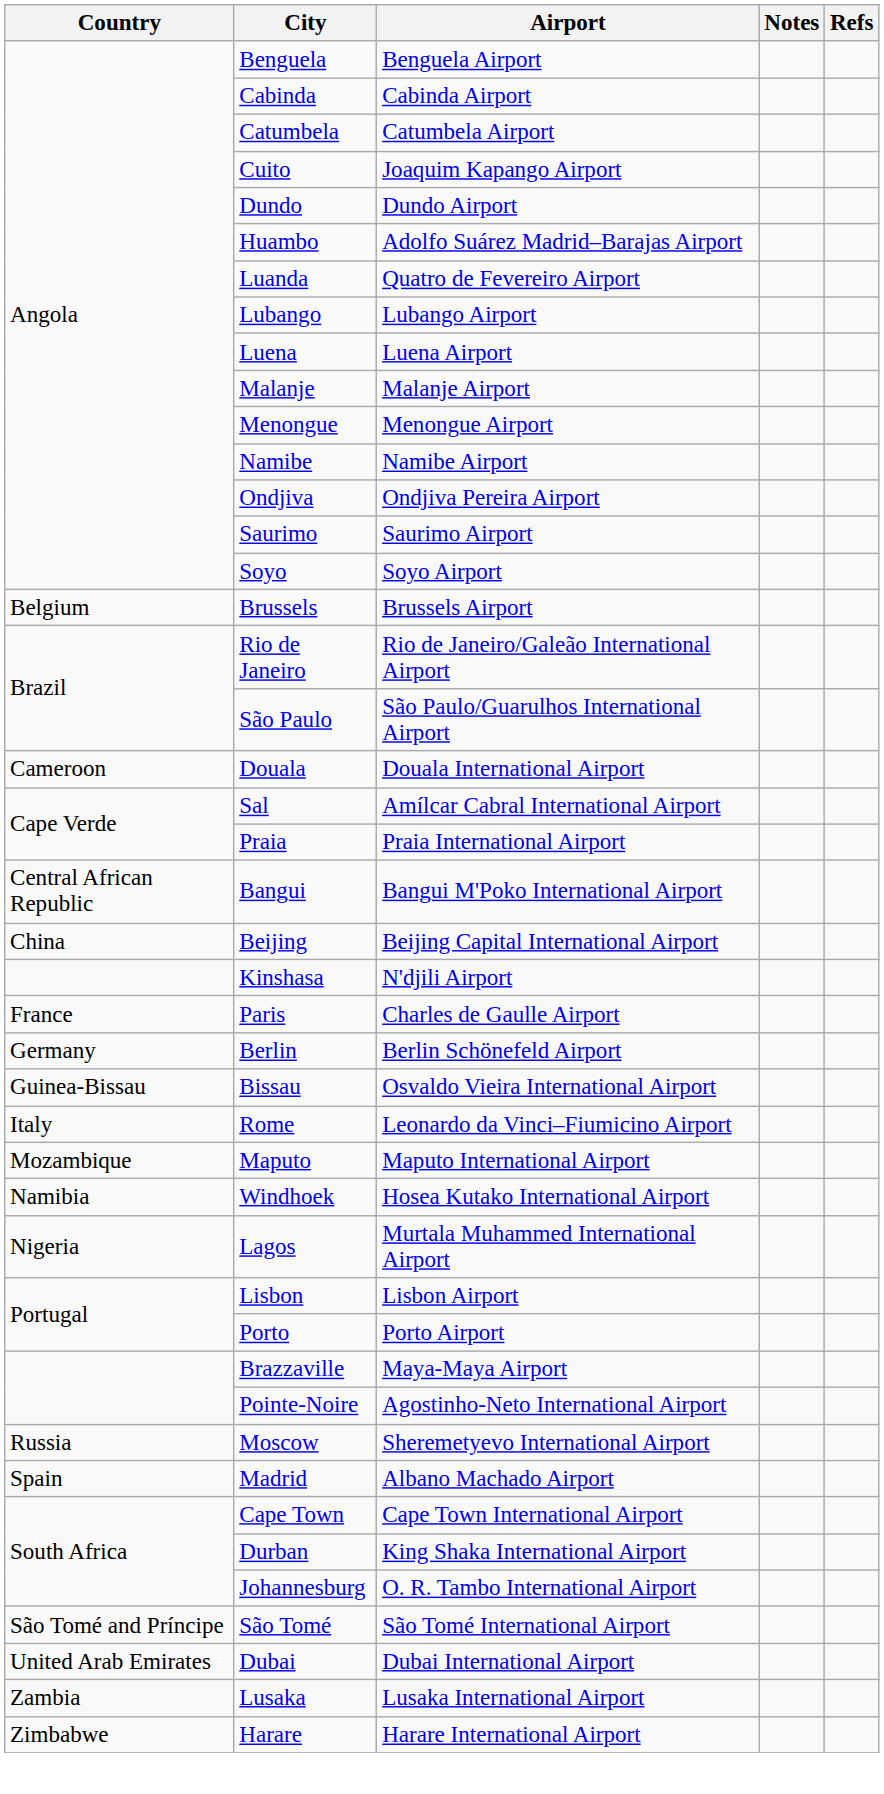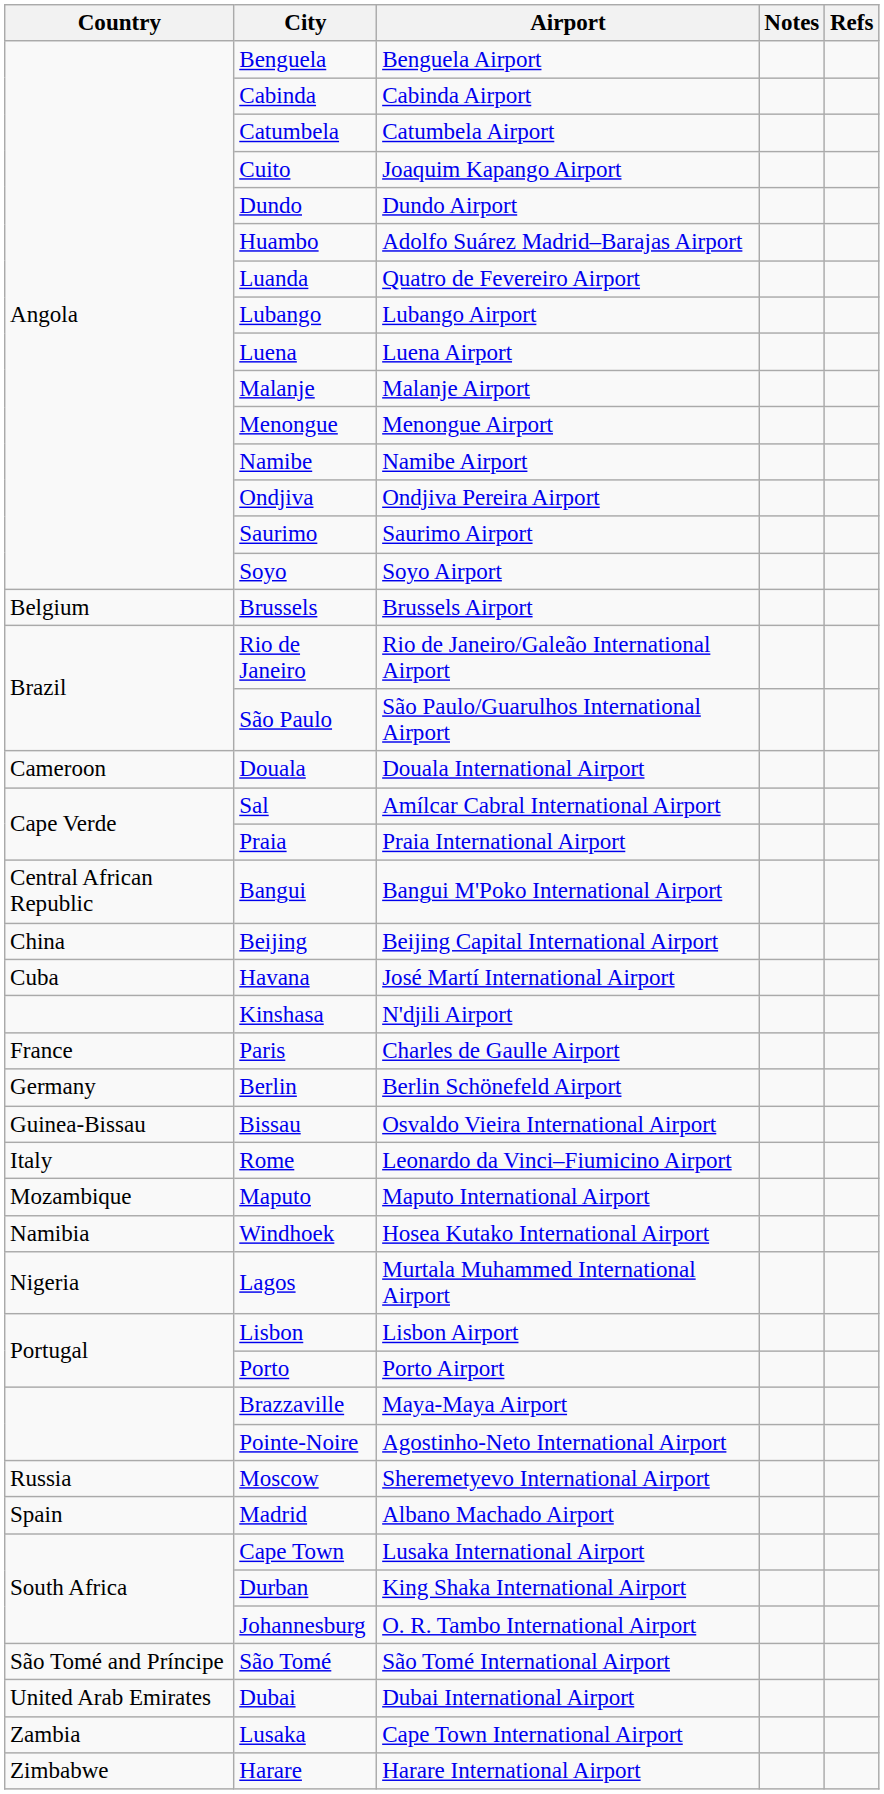+ row: Cuba | Havana | José Martí International Airport
Cape Town | Airport: Cape Town International Airport -> Lusaka International Airport
Lusaka | Airport: Lusaka International Airport -> Cape Town International Airport
